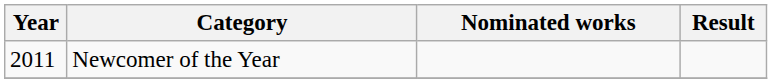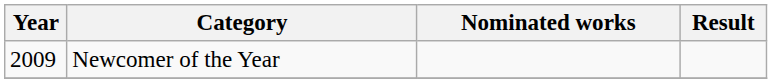Newcomer of the Year | Year: 2011 -> 2009
